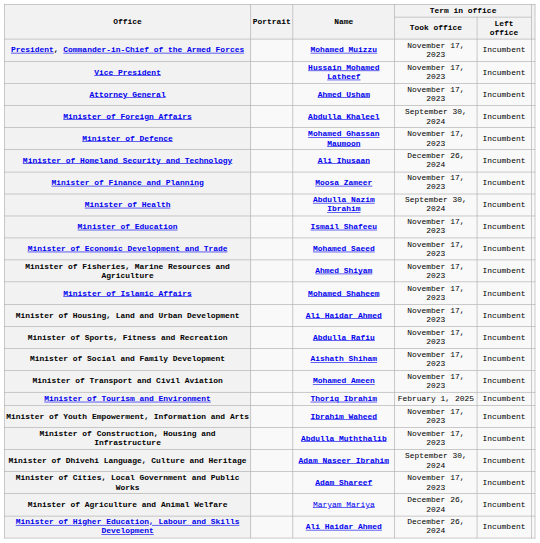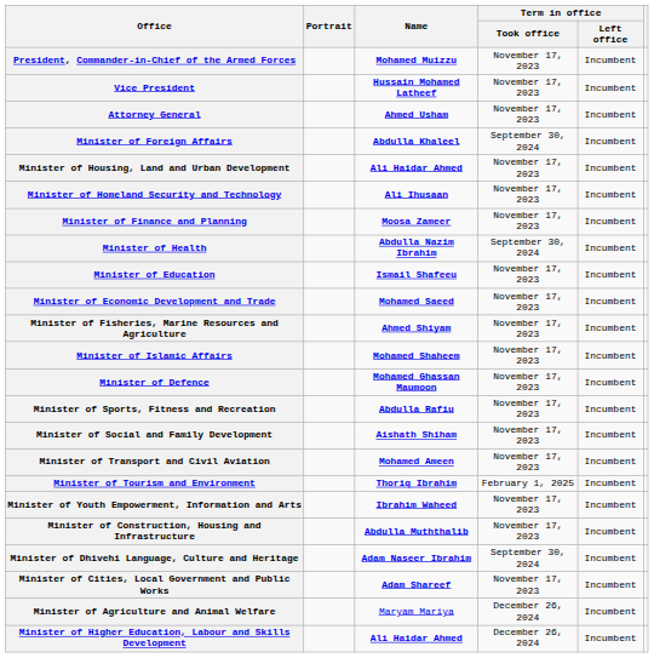rows swapped: Minister of Defence <-> Minister of Housing, Land and Urban Development
Minister of Homeland Security and Technology | Term in office / Took office: December 26, 2024 -> November 17, 2023
